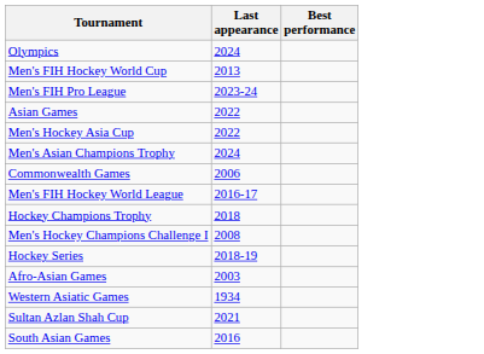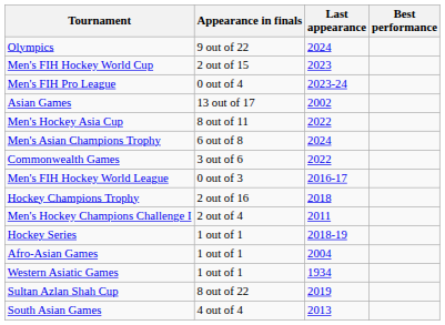+ column: Appearance in finals | 9 out of 22 | 2 out of 15 | 0 out of 4 | 13 out of 17 | 8 out of 11 | 6 out of 8 | 3 out of 6 | 0 out of 3 | 2 out of 16 | 2 out of 4 | 1 out of 1 | 1 out of 1 | 1 out of 1 | 8 out of 22 | 4 out of 4
Men's FIH Hockey World Cup | Last appearance: 2013 -> 2023
Asian Games | Last appearance: 2022 -> 2002
Commonwealth Games | Last appearance: 2006 -> 2022
Men's Hockey Champions Challenge I | Last appearance: 2008 -> 2011
Afro-Asian Games | Last appearance: 2003 -> 2004
Sultan Azlan Shah Cup | Last appearance: 2021 -> 2019
South Asian Games | Last appearance: 2016 -> 2013
